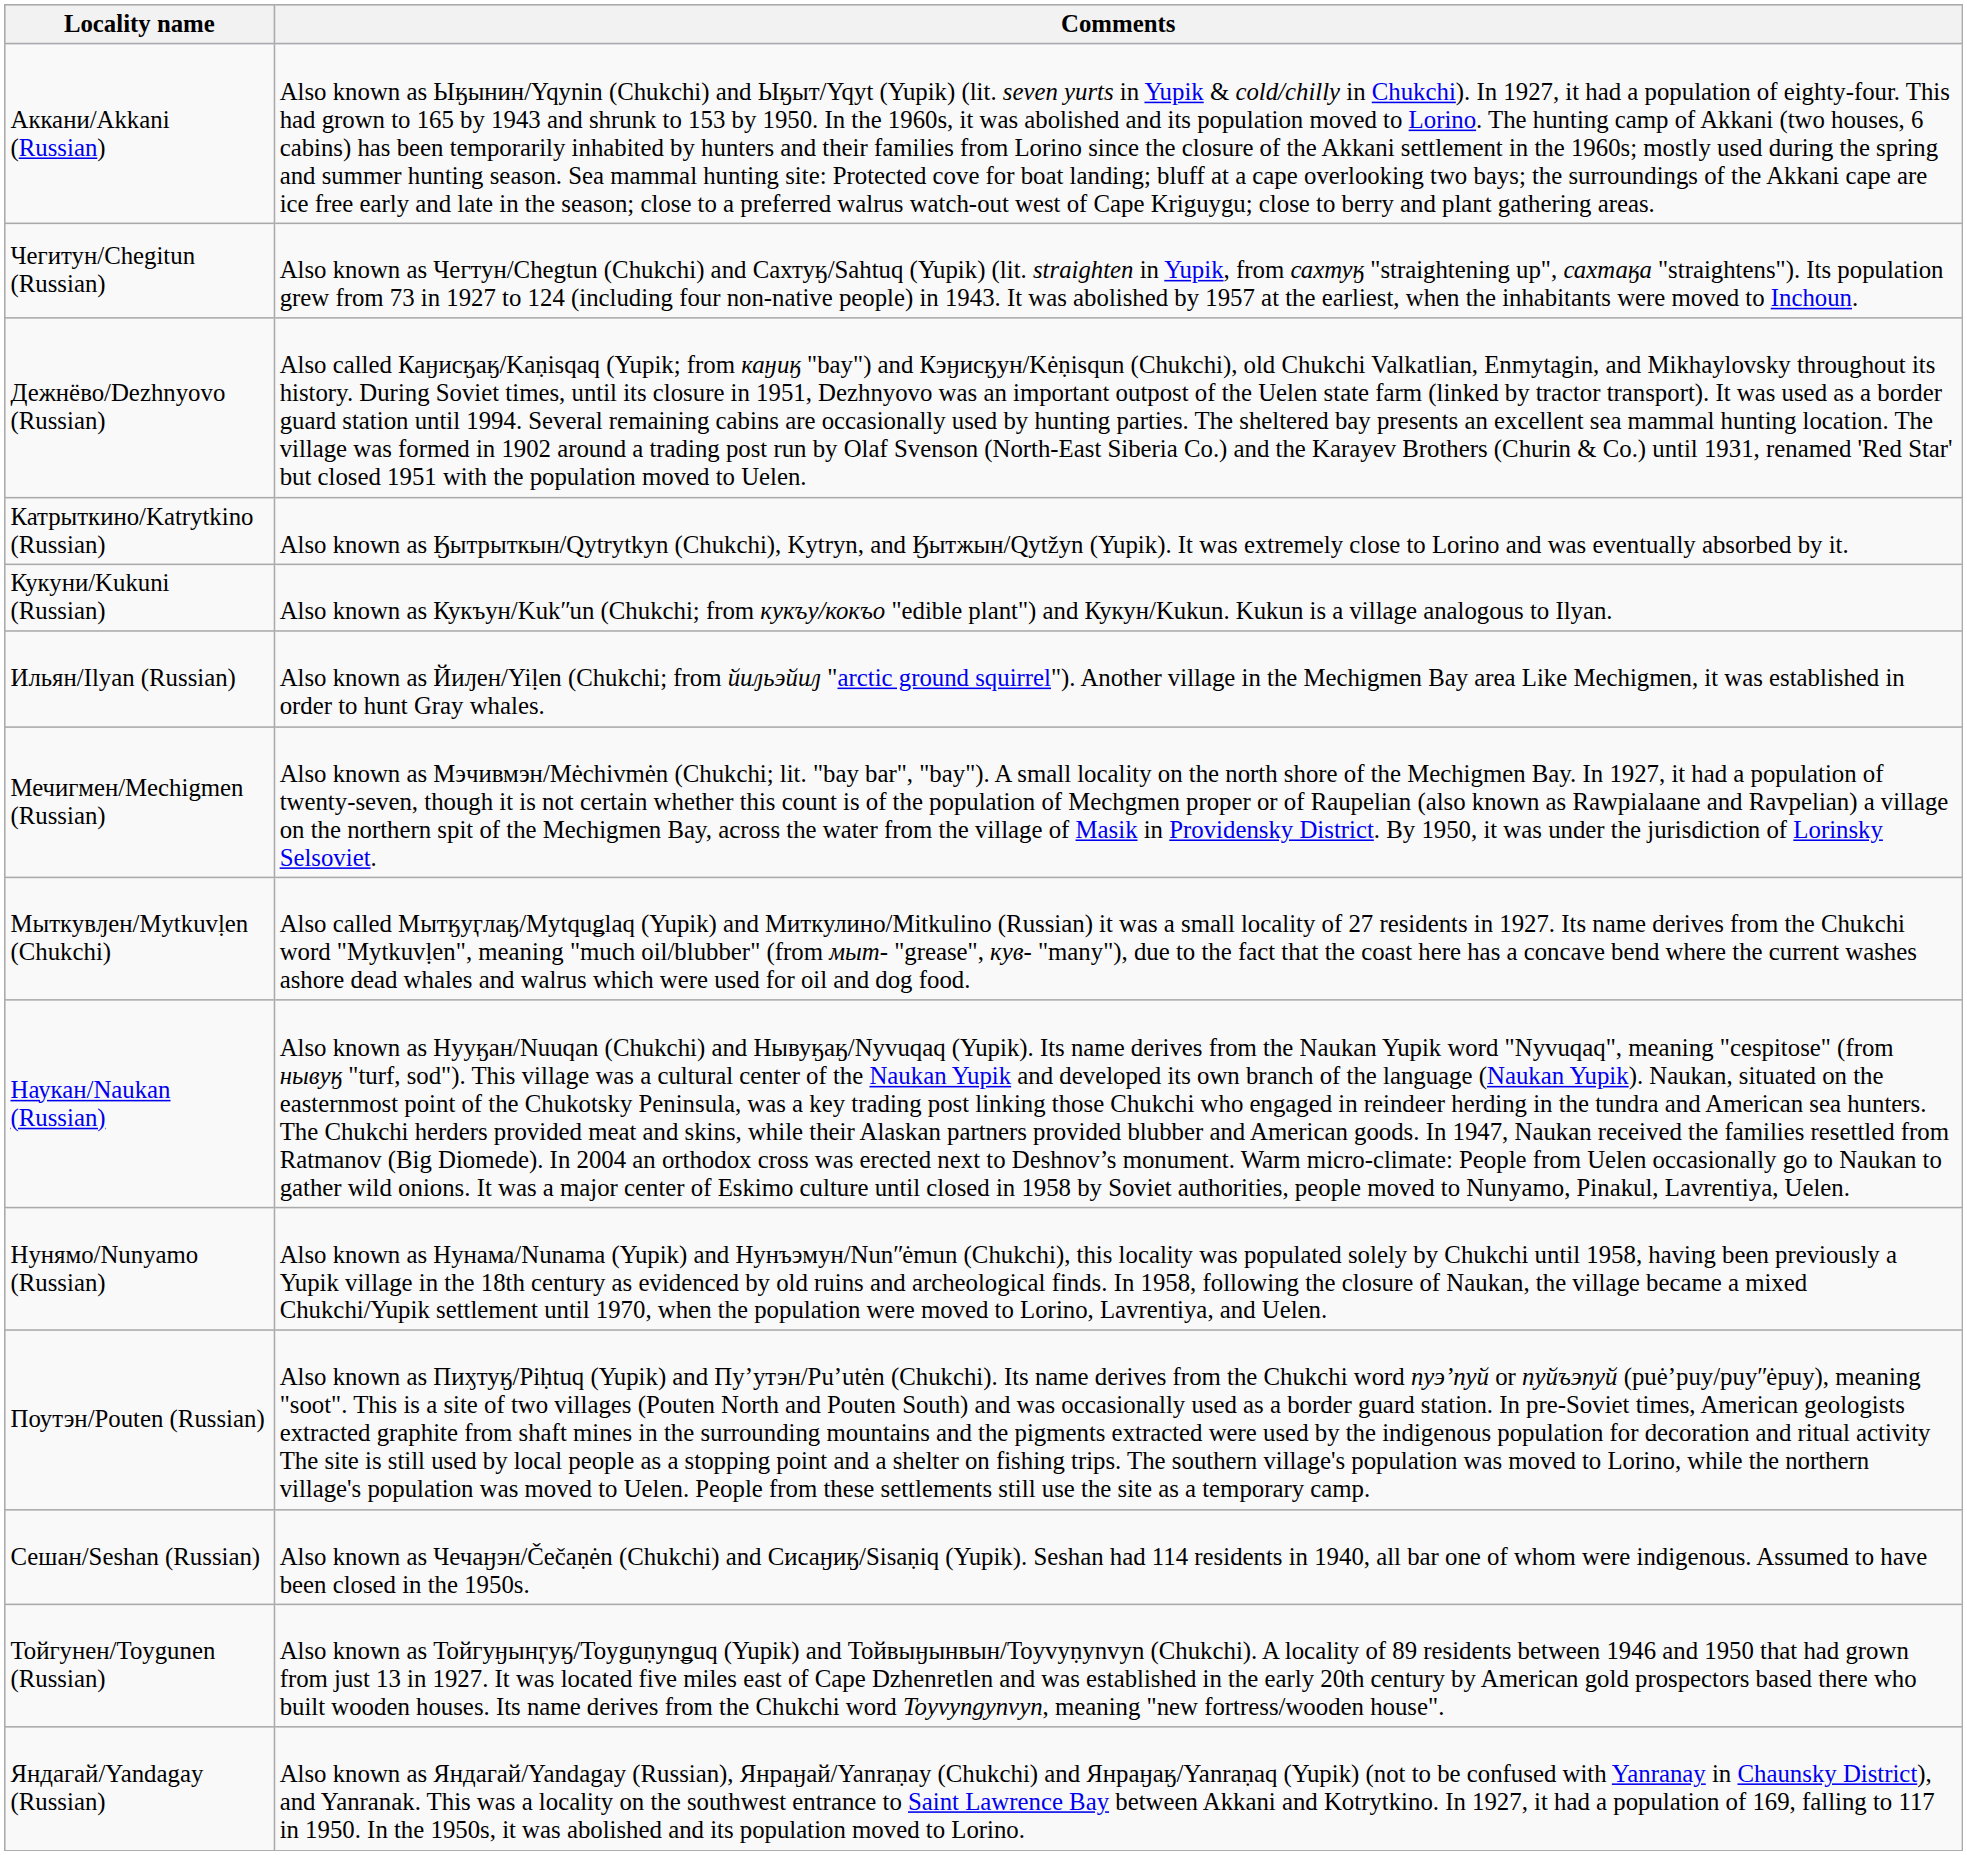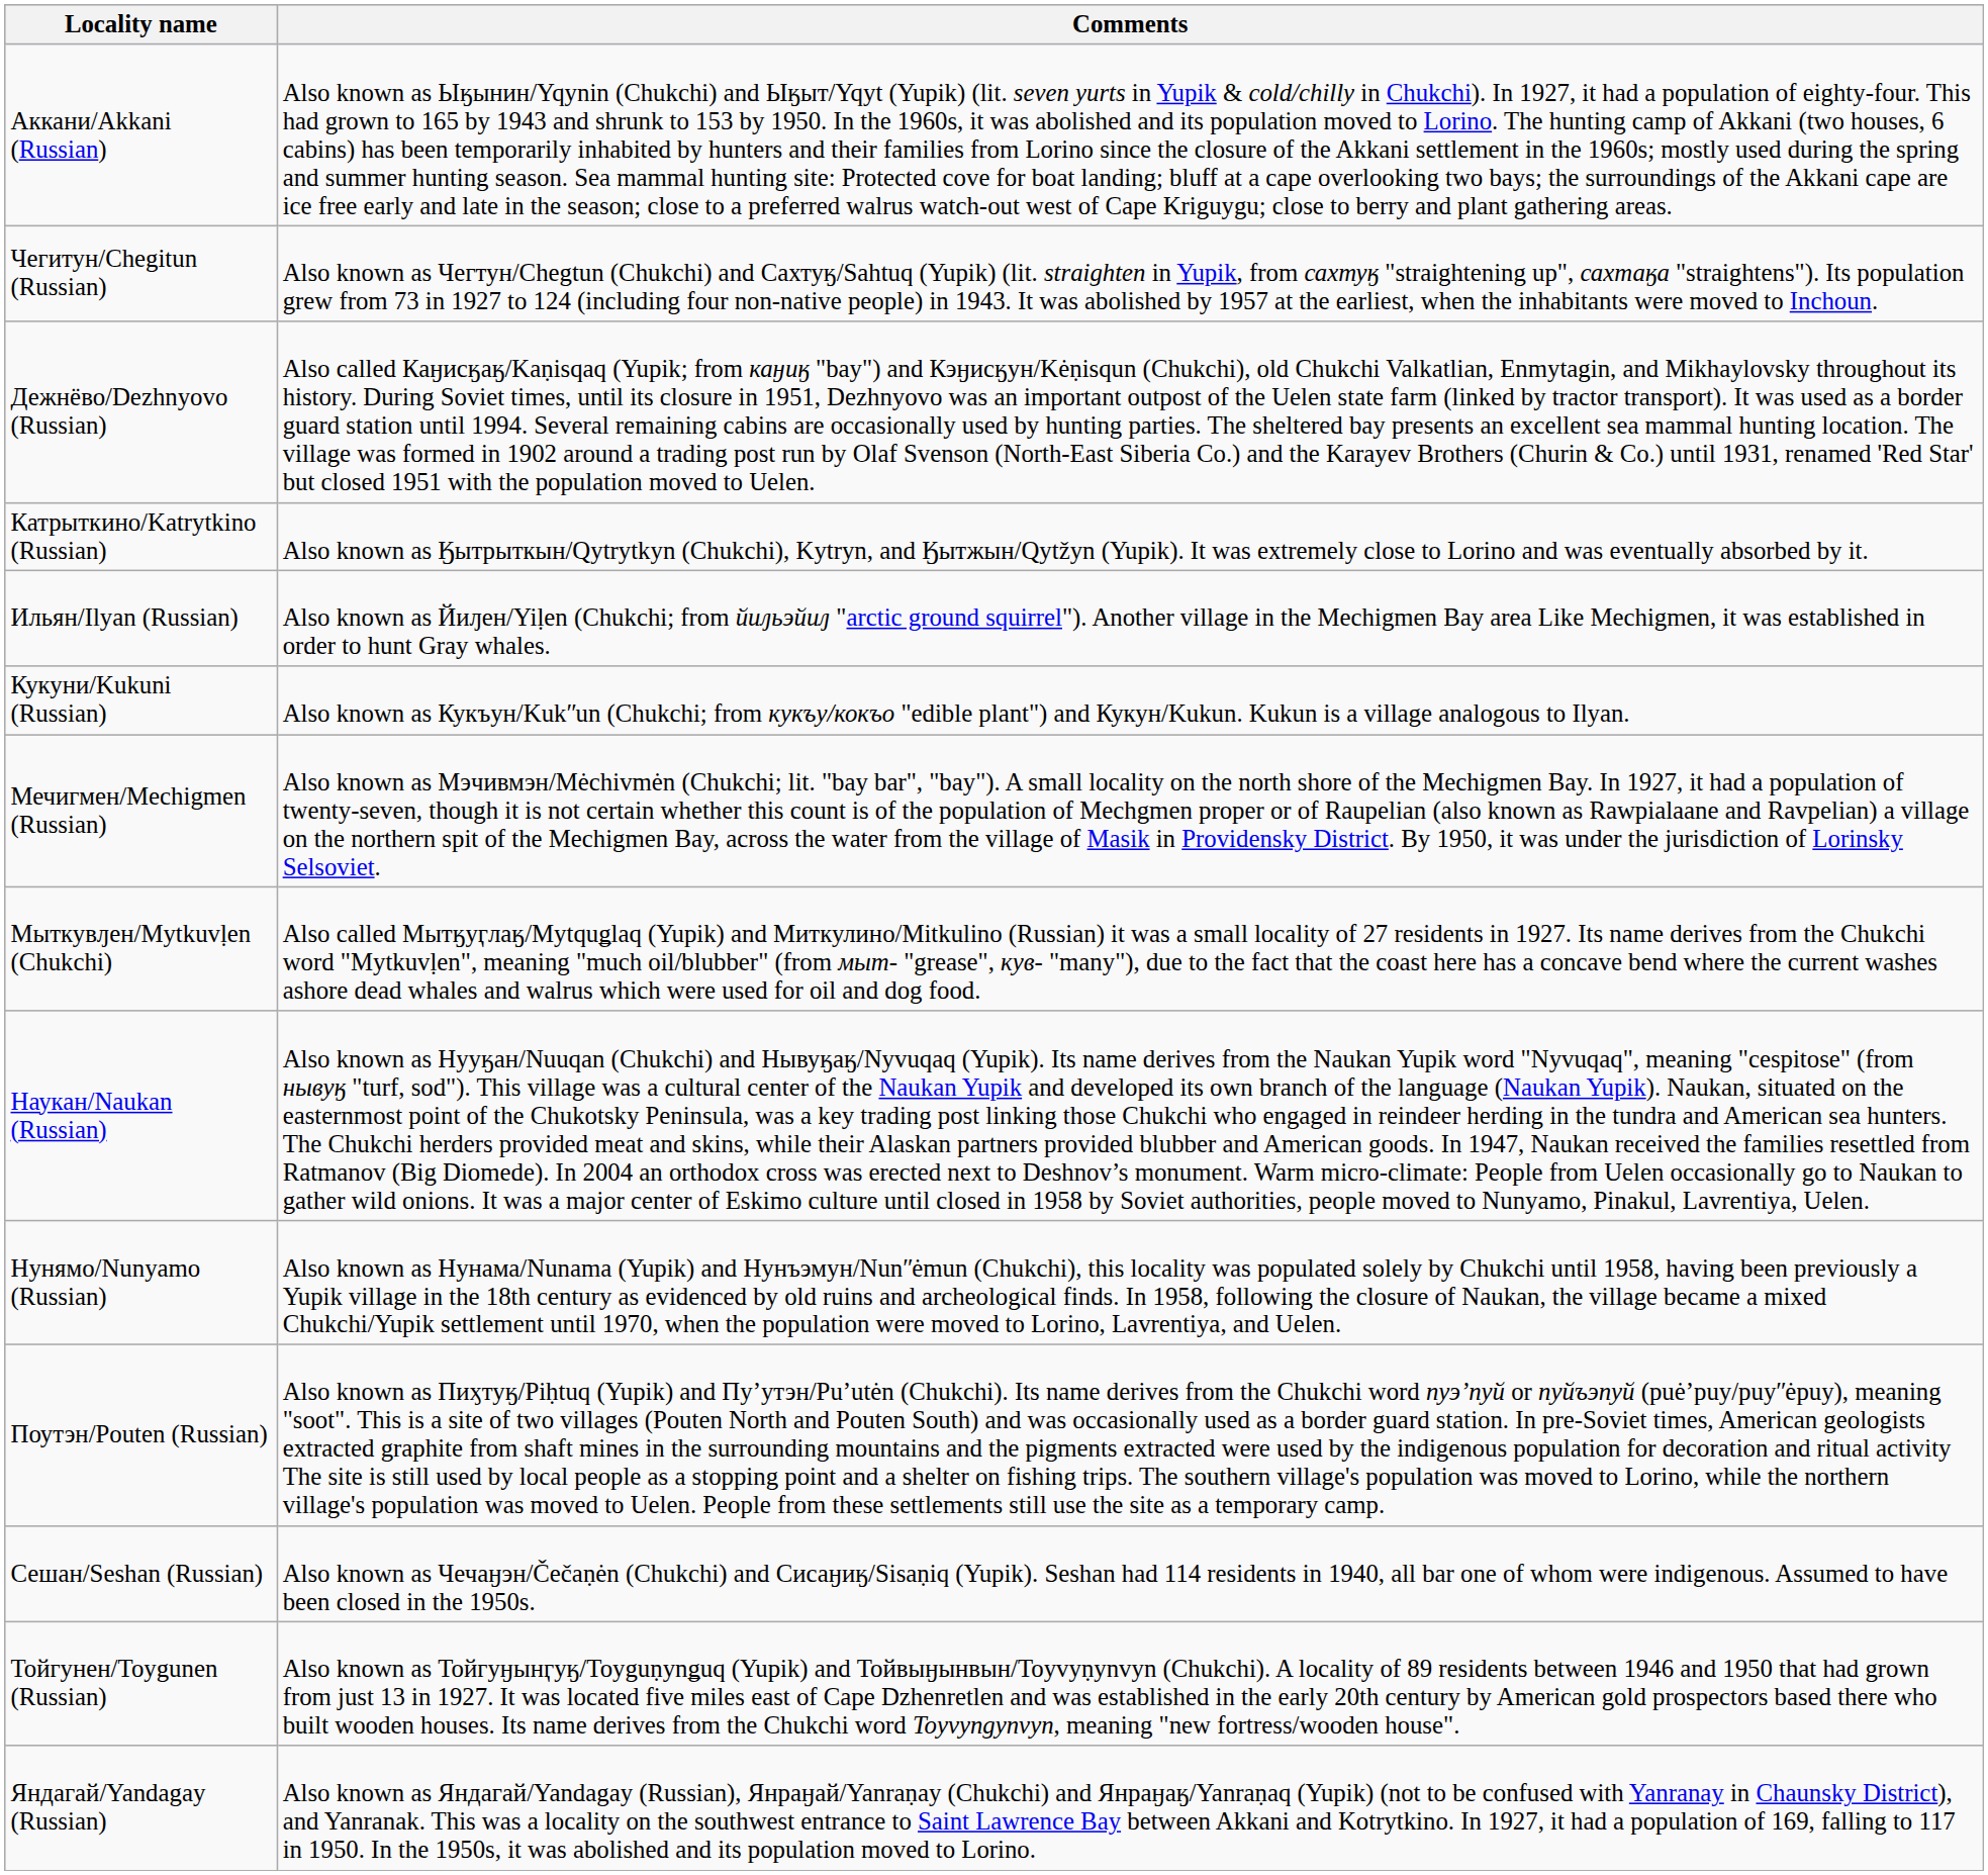rows swapped: Ильян/Ilyan (Russian) <-> Кукуни/Kukuni (Russian)
